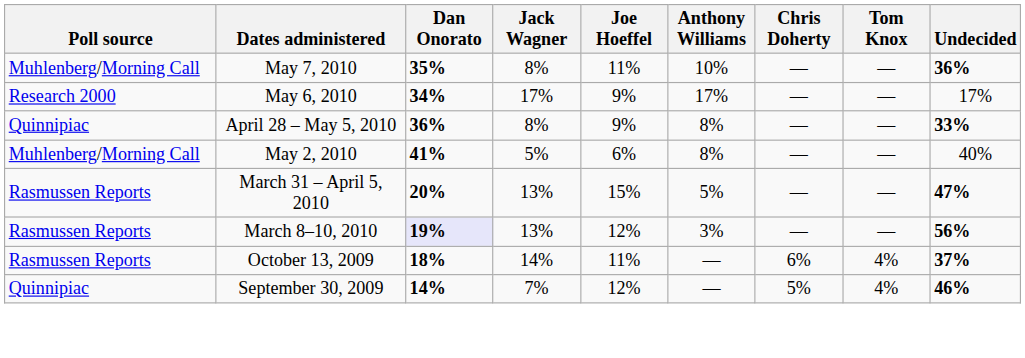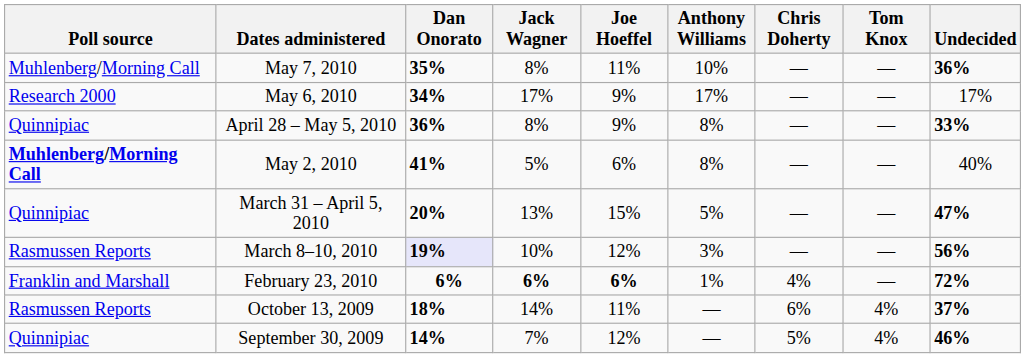May 2, 2010 | Poll source: normal -> bold
March 31 – April 5, 2010 | Poll source: Rasmussen Reports -> Quinnipiac
March 8–10, 2010 | Jack Wagner: 13% -> 10%
+ row: Franklin and Marshall | February 23, 2010 | 6% | 6% | 6% | 1% | 4% | — | 72%
